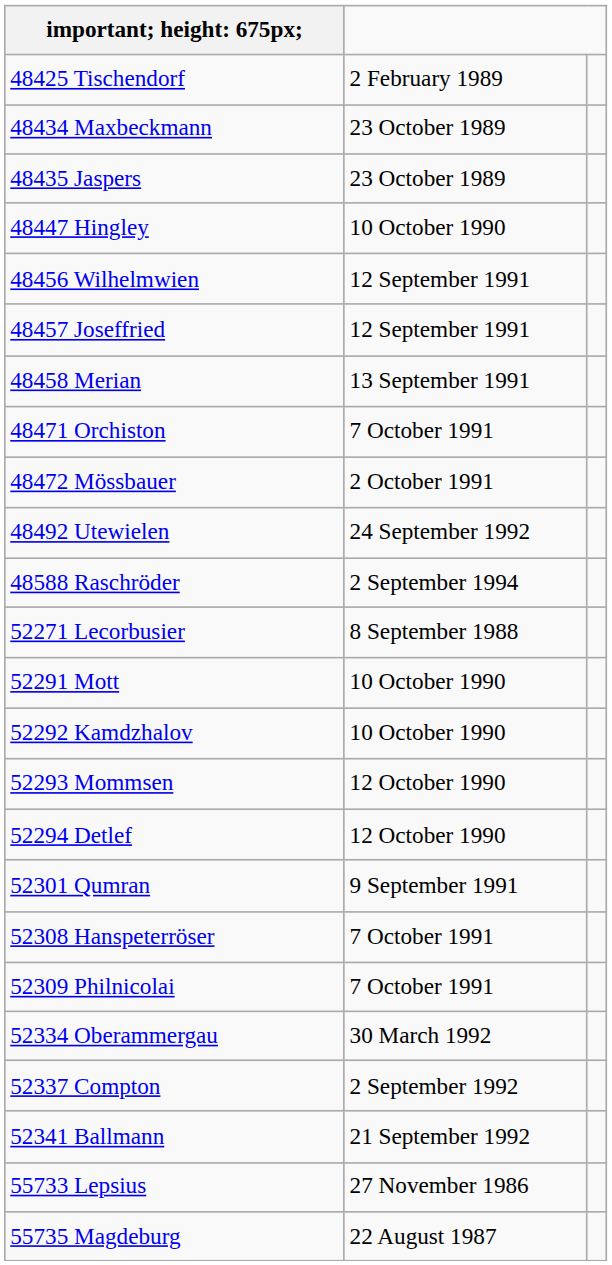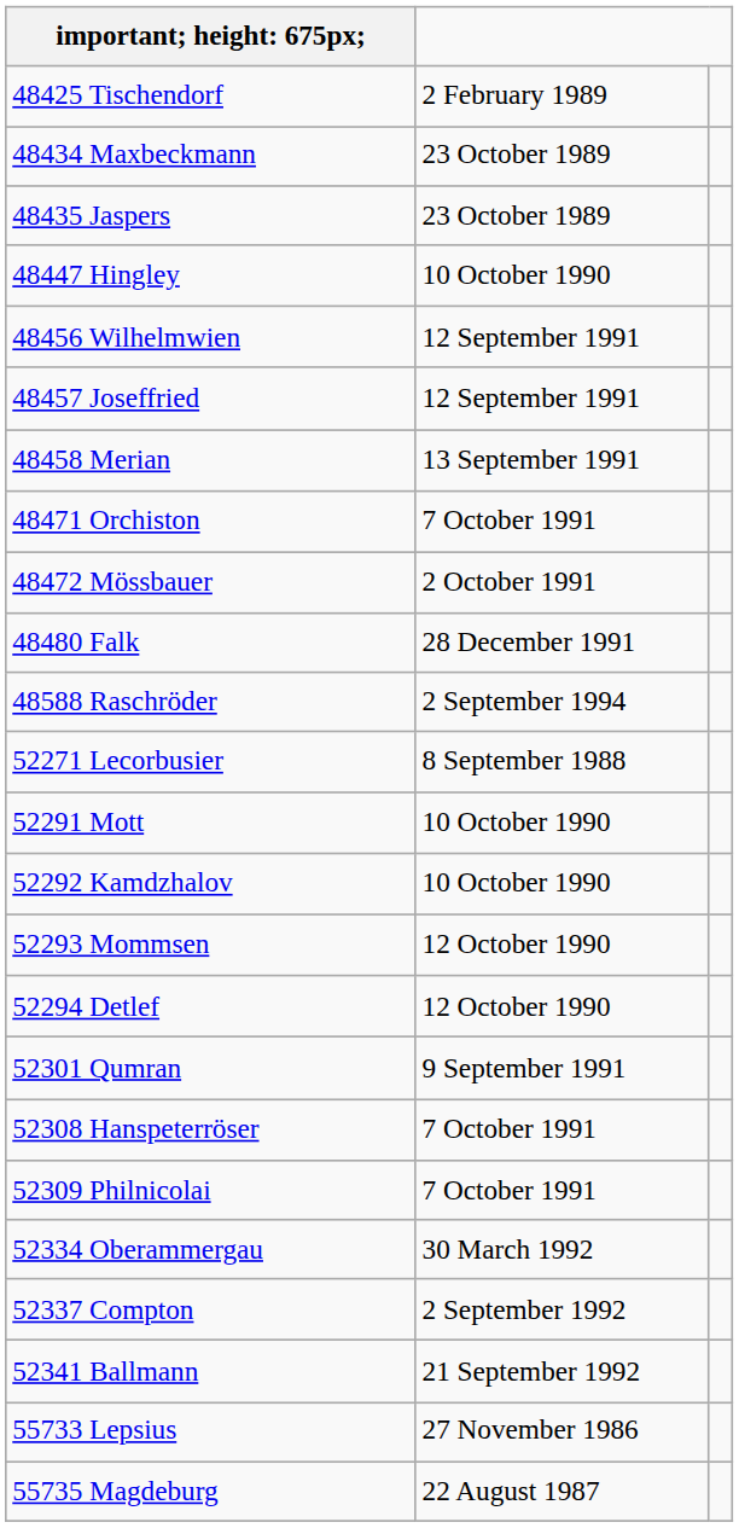+ row: 48480 Falk | 28 December 1991
- row: 48492 Utewielen | 24 September 1992
